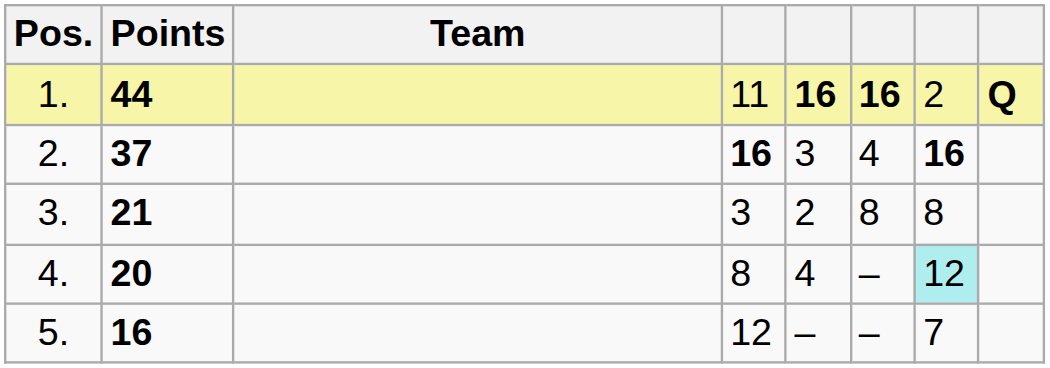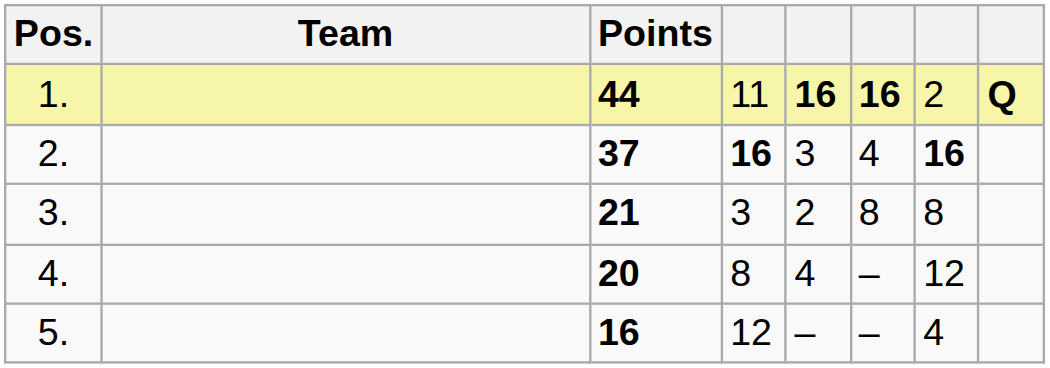columns swapped: Team <-> Points
4. | column 7: paleturquoise background -> no background
5. | column 7: 7 -> 4
